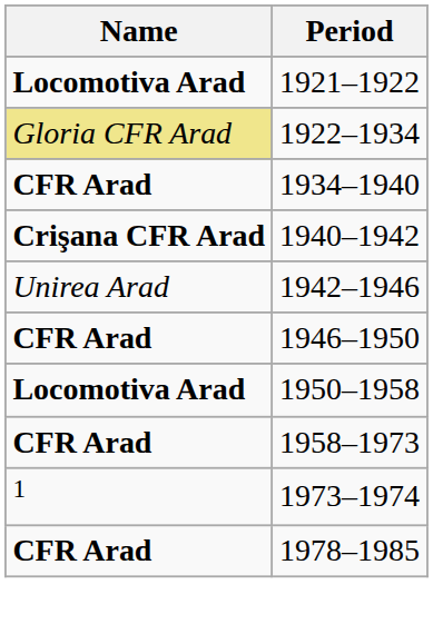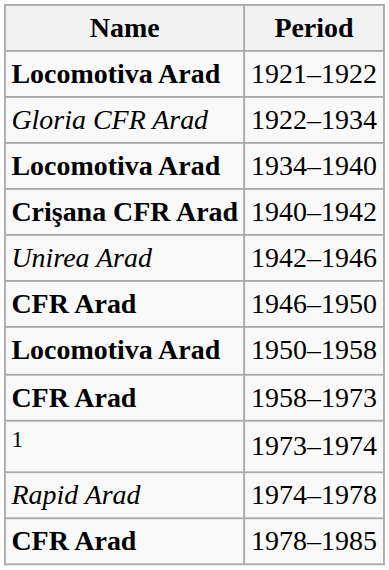1922–1934 | Name: khaki background -> no background
1934–1940 | Name: CFR Arad -> Locomotiva Arad
+ row: Rapid Arad | 1974–1978
